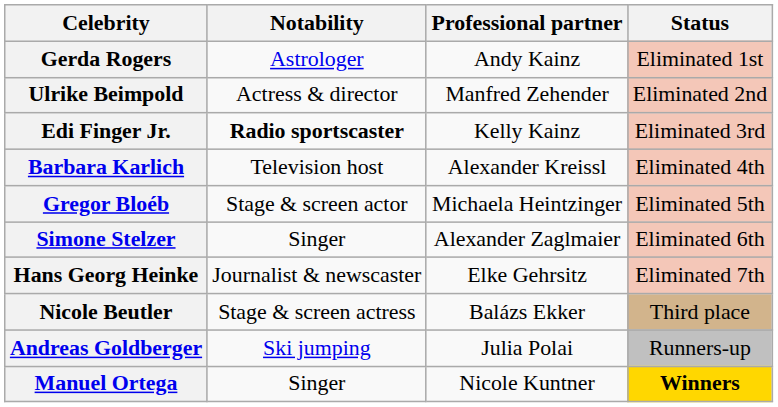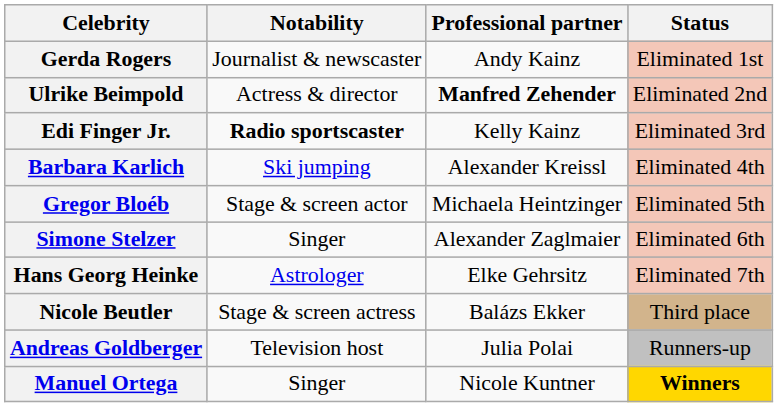Gerda Rogers | Notability: Astrologer -> Journalist & newscaster
Ulrike Beimpold | Professional partner: normal -> bold
Barbara Karlich | Notability: Television host -> Ski jumping
Hans Georg Heinke | Notability: Journalist & newscaster -> Astrologer
Andreas Goldberger | Notability: Ski jumping -> Television host
